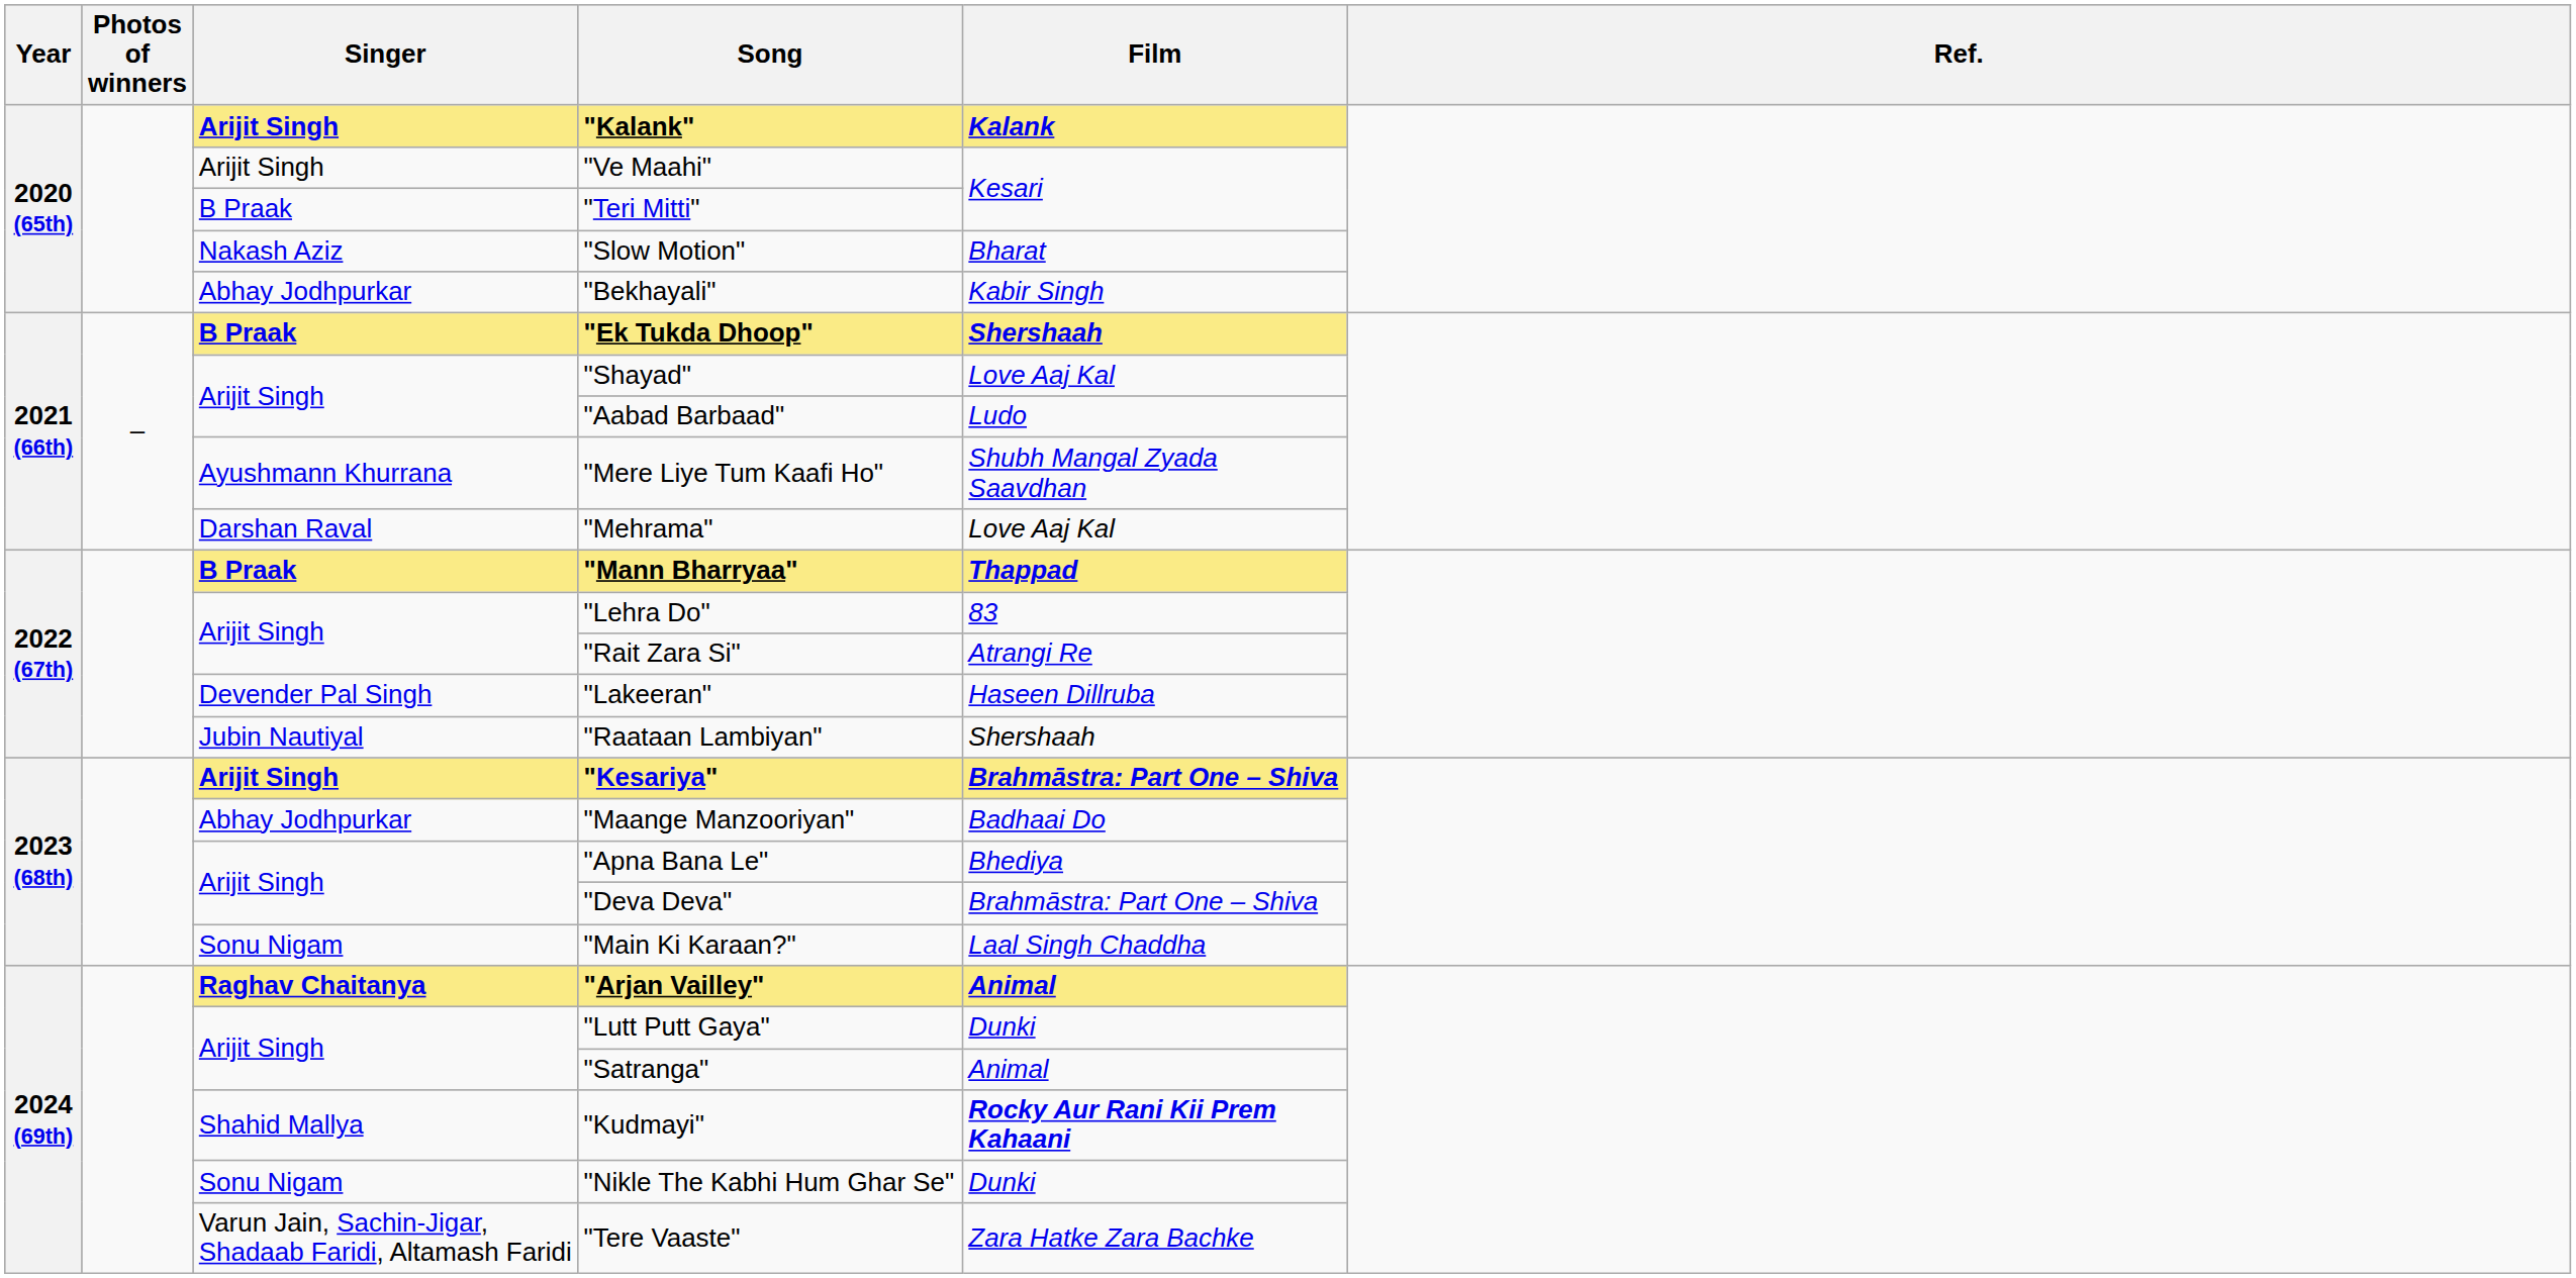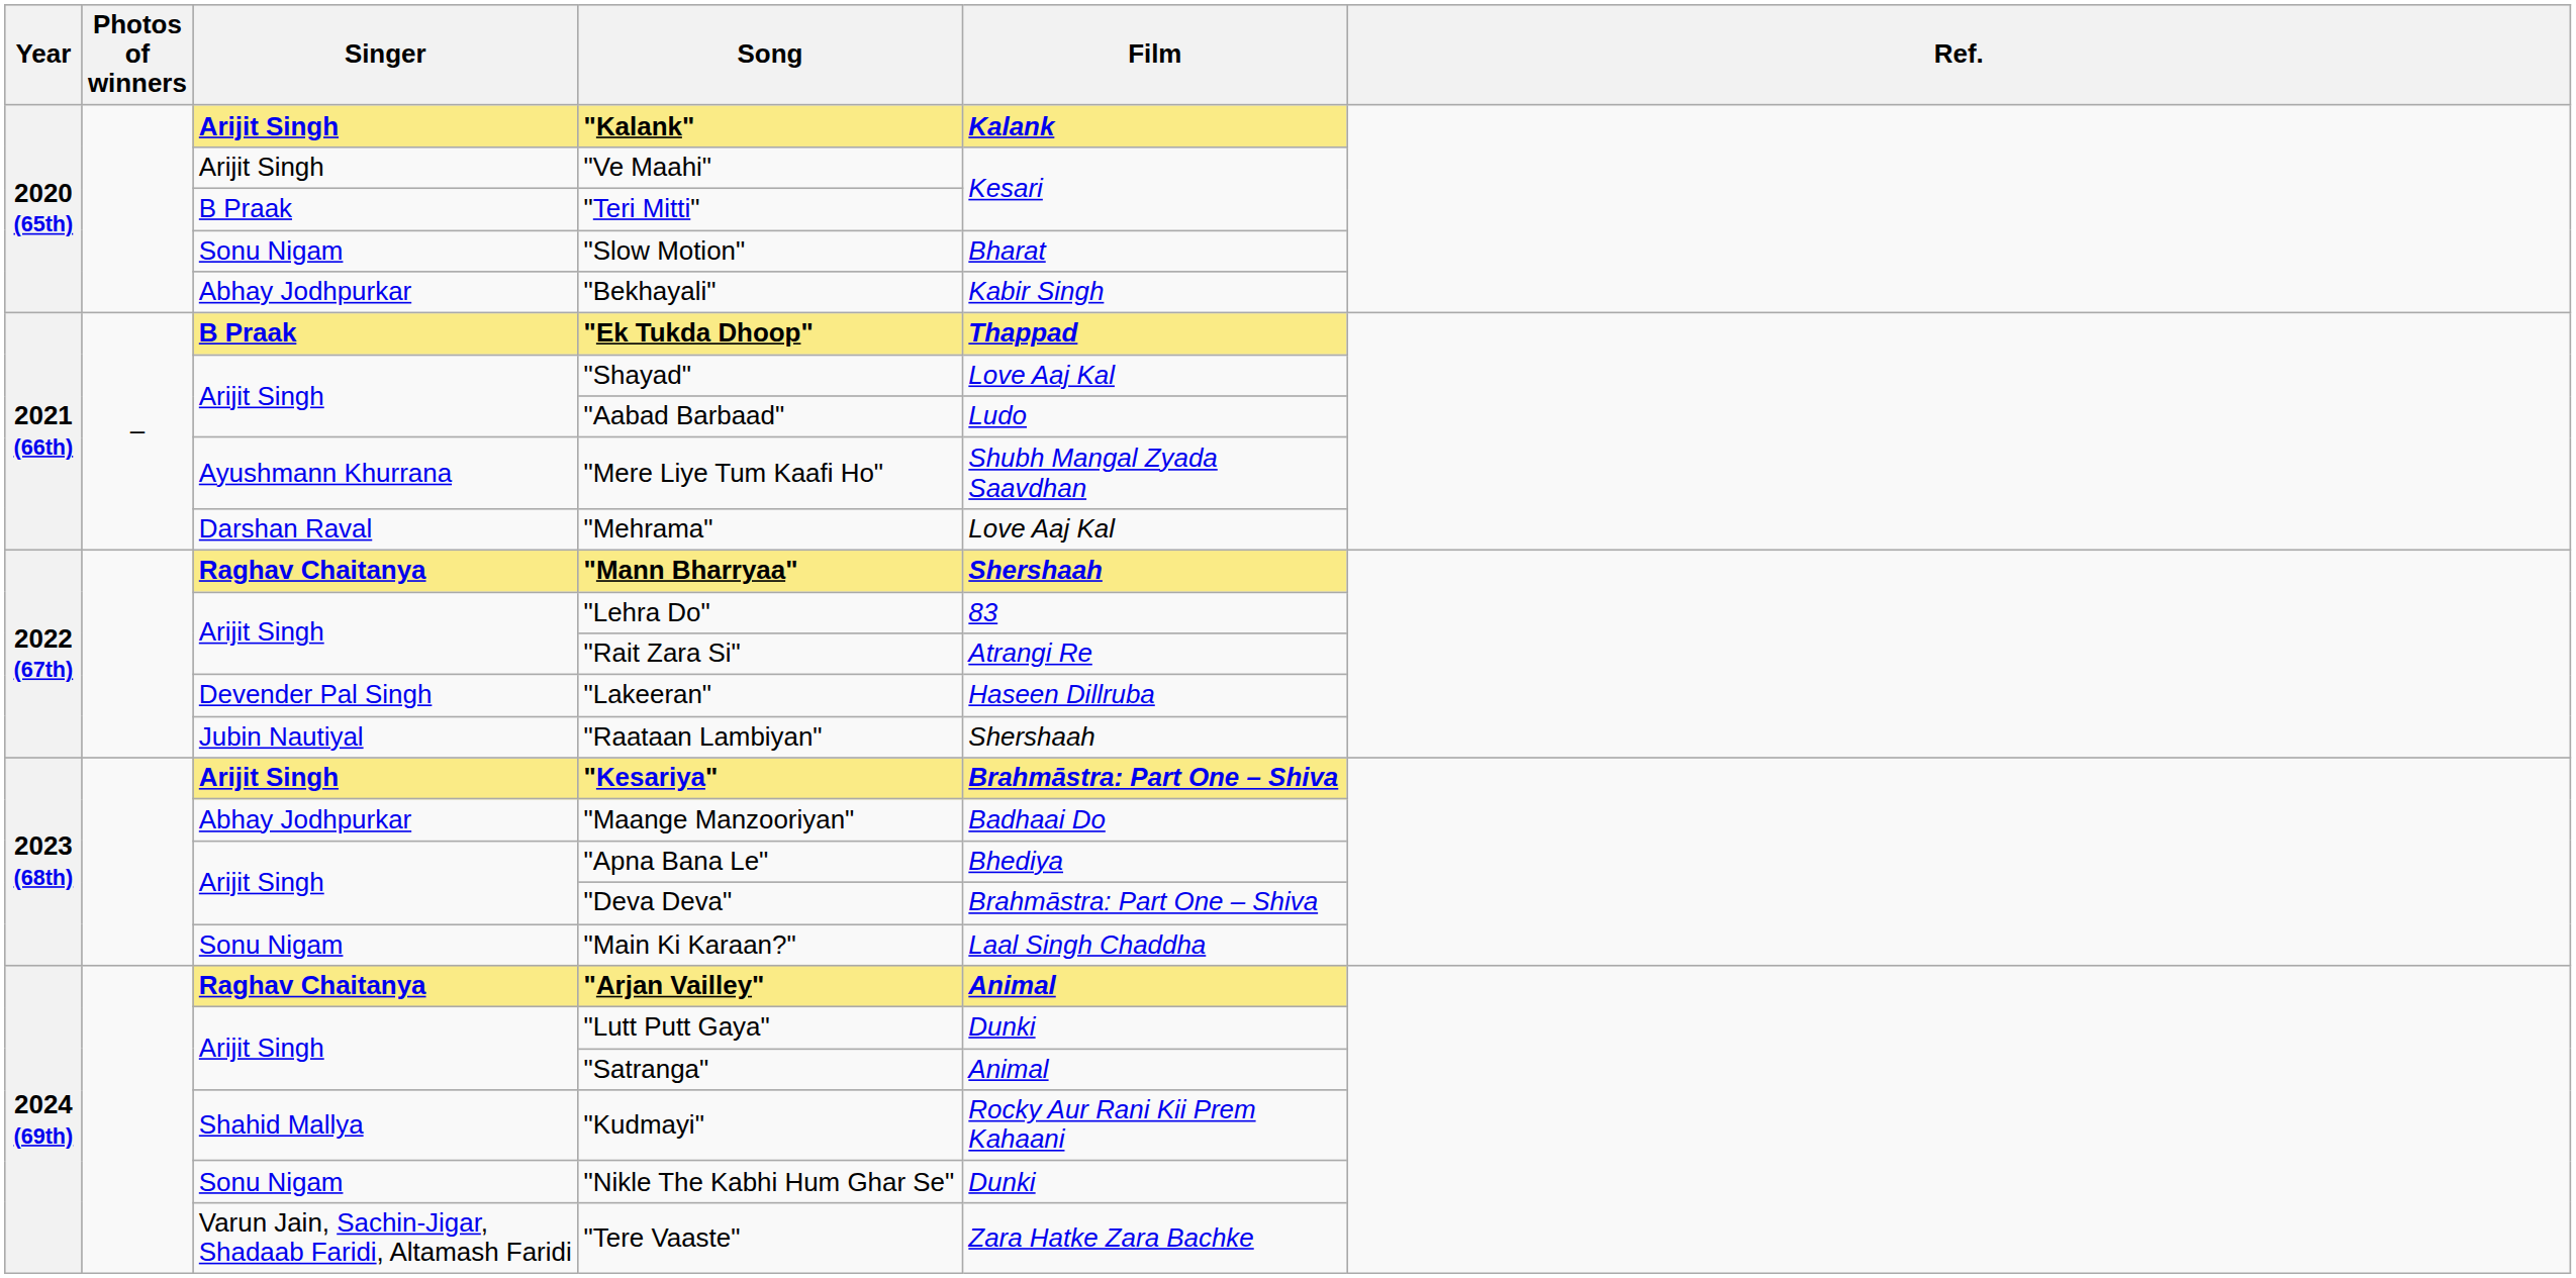"Slow Motion" | Singer: Nakash Aziz -> Sonu Nigam
"Ek Tukda Dhoop" | Film: Shershaah -> Thappad
"Mann Bharryaa" | Singer: B Praak -> Raghav Chaitanya
"Mann Bharryaa" | Film: Thappad -> Shershaah
"Kudmayi" | Film: bold -> normal
